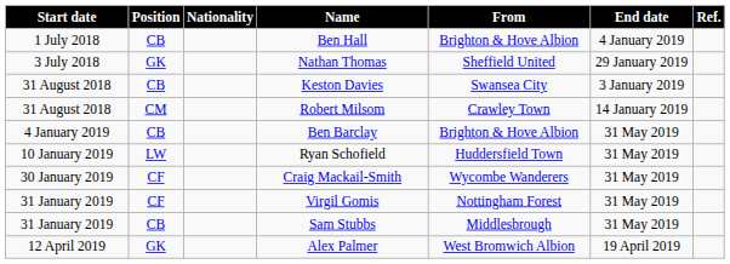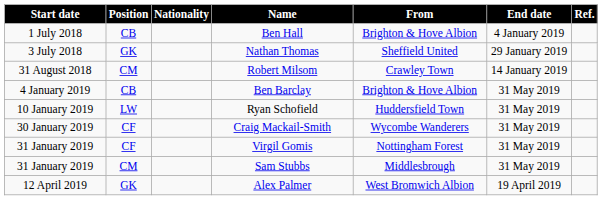- row: 31 August 2018 | CB | Keston Davies | Swansea City | 3 January 2019
Sam Stubbs | Position: CB -> CM
